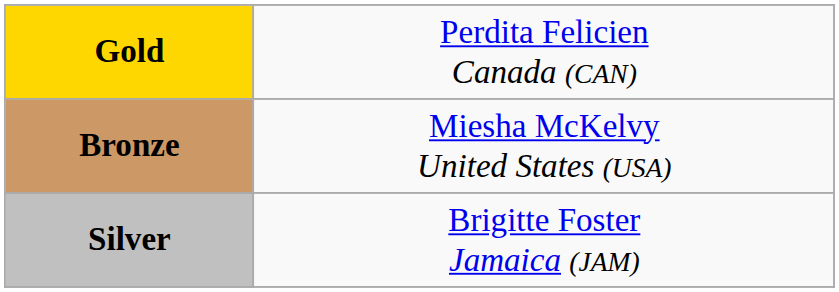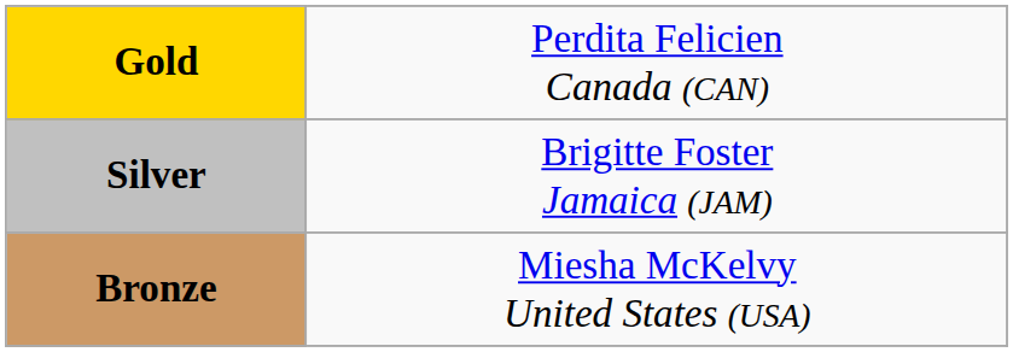rows swapped: Silver <-> Bronze
